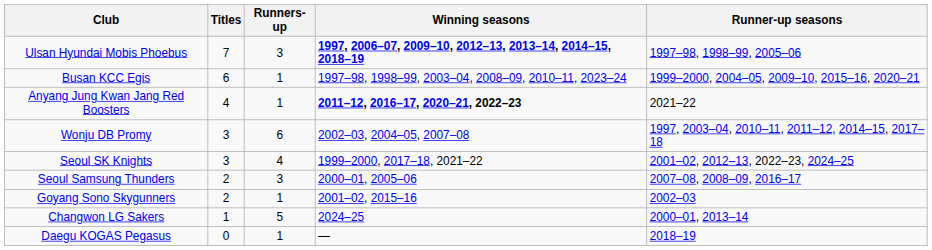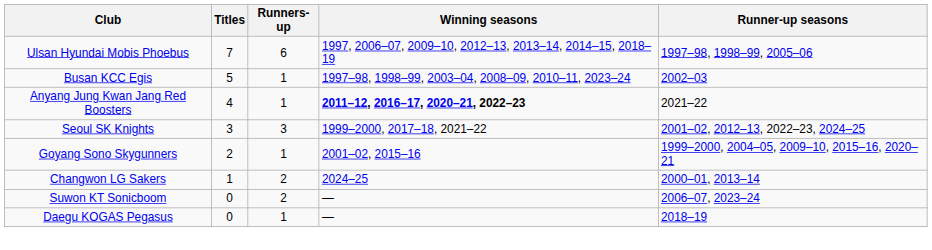Ulsan Hyundai Mobis Phoebus | Runners-up: 3 -> 6
Ulsan Hyundai Mobis Phoebus | Winning seasons: bold -> normal
Busan KCC Egis | Titles: 6 -> 5
Busan KCC Egis | Runner-up seasons: 1999–2000, 2004–05, 2009–10, 2015–16, 2020–21 -> 2002–03
- row: Wonju DB Promy | 3 | 6 | 2002–03, 2004–05, 2007–08 | 1997, 2003–04, 2010–11, 2011–12, 2014–15, 2017–18
Seoul SK Knights | Runners-up: 4 -> 3
- row: Seoul Samsung Thunders | 2 | 3 | 2000–01, 2005–06 | 2007–08, 2008–09, 2016–17
Goyang Sono Skygunners | Runner-up seasons: 2002–03 -> 1999–2000, 2004–05, 2009–10, 2015–16, 2020–21
Changwon LG Sakers | Runners-up: 5 -> 2
+ row: Suwon KT Sonicboom | 0 | 2 | — | 2006–07, 2023–24
